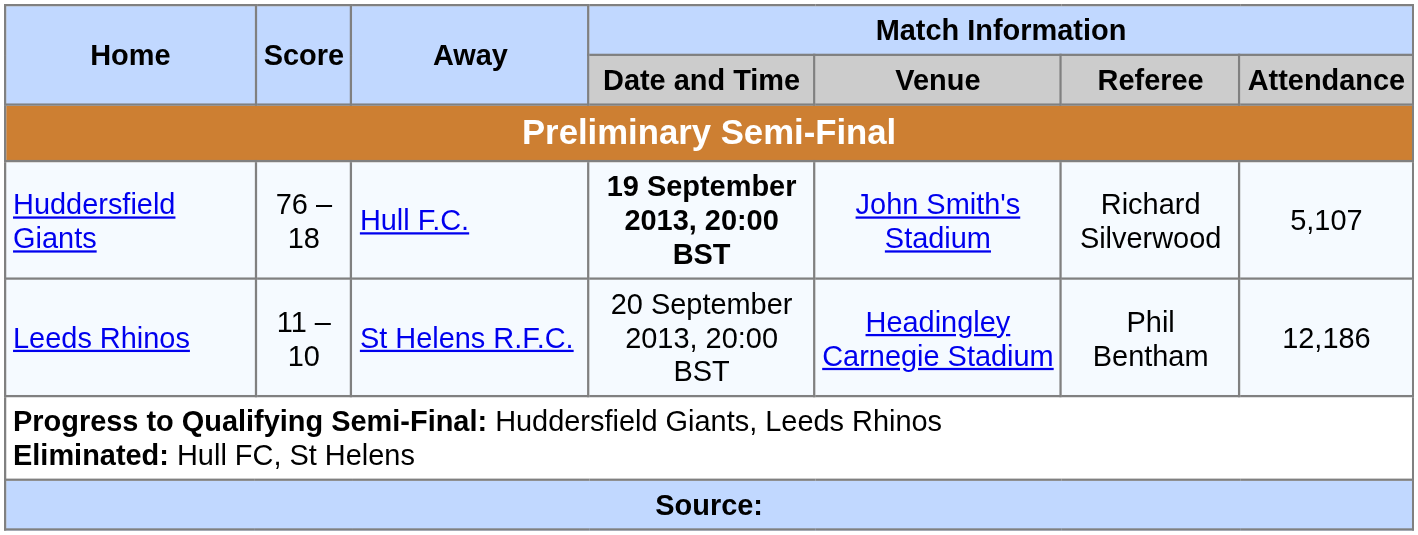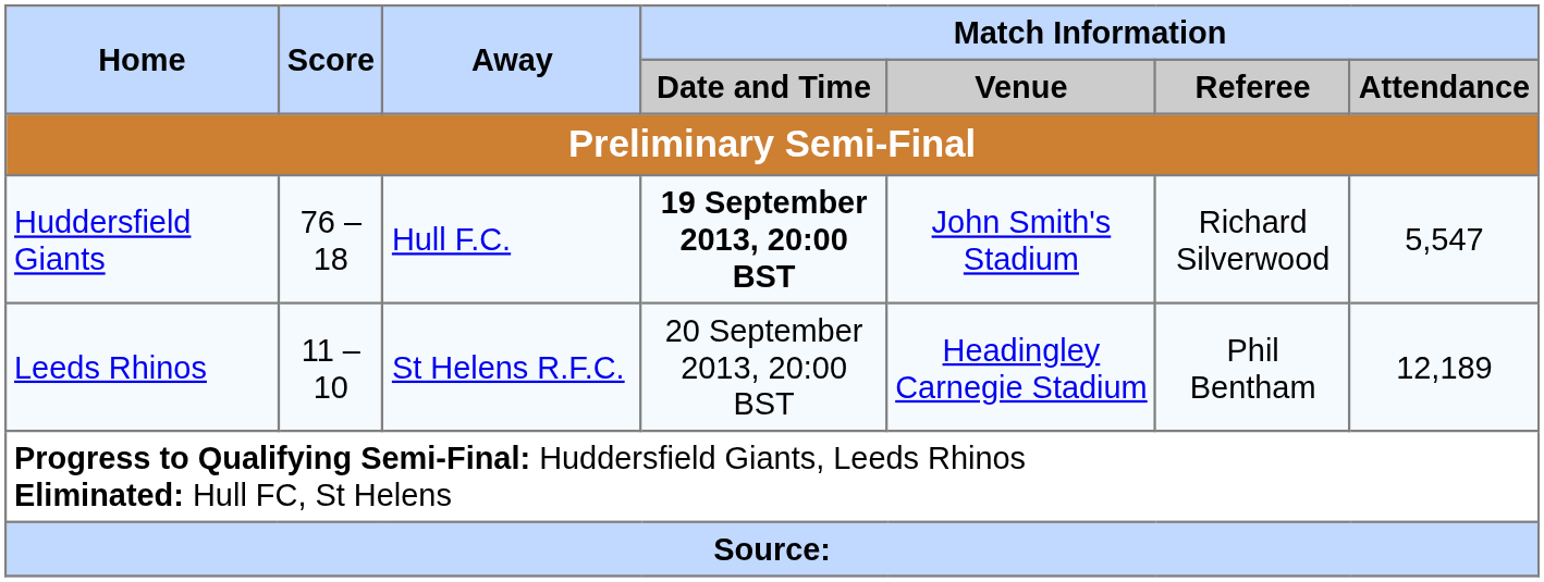Huddersfield Giants | Match Information / Attendance: 5,107 -> 5,547
Leeds Rhinos | Match Information / Attendance: 12,186 -> 12,189
